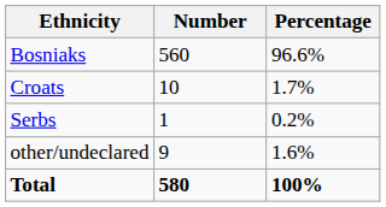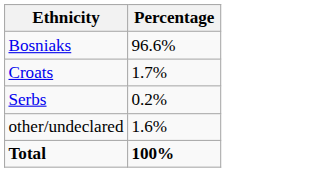- column: Number | 560 | 10 | 1 | 9 | 580
